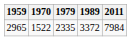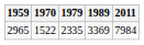2965 | 1989: 3372 -> 3369
